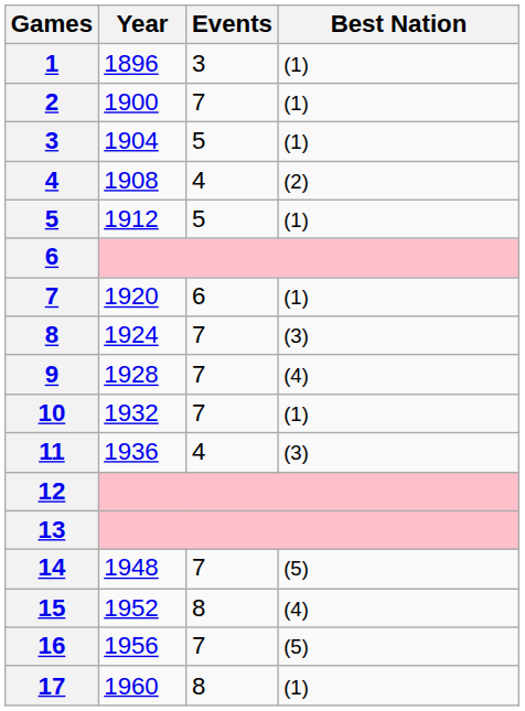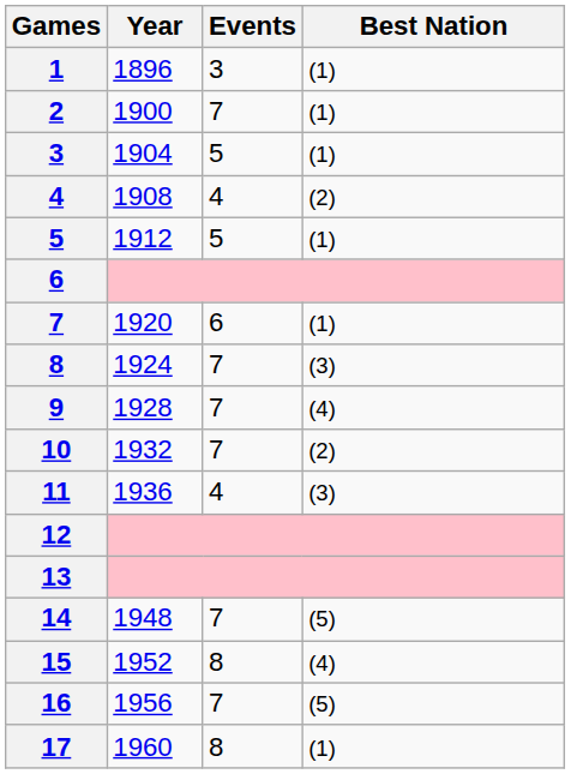10 | Best Nation: (1) -> (2)
